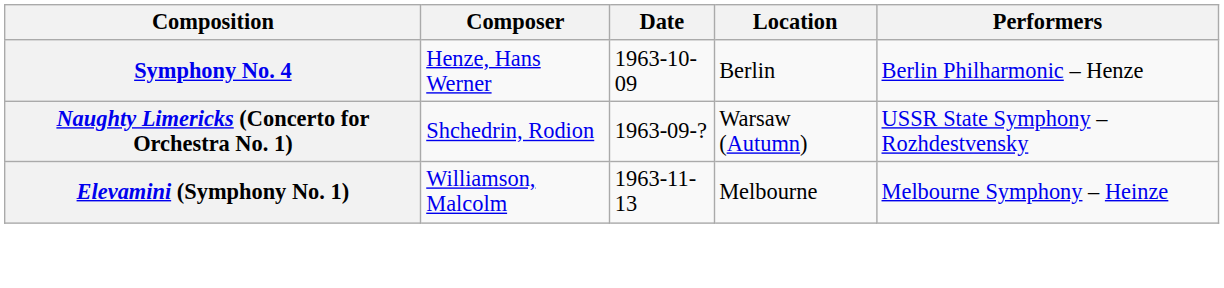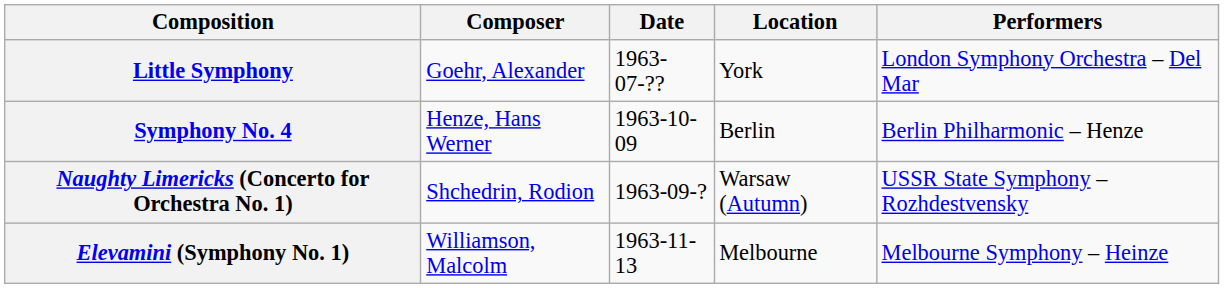+ row: Little Symphony | Goehr, Alexander | 1963-07-?? | York | London Symphony Orchestra – Del Mar
